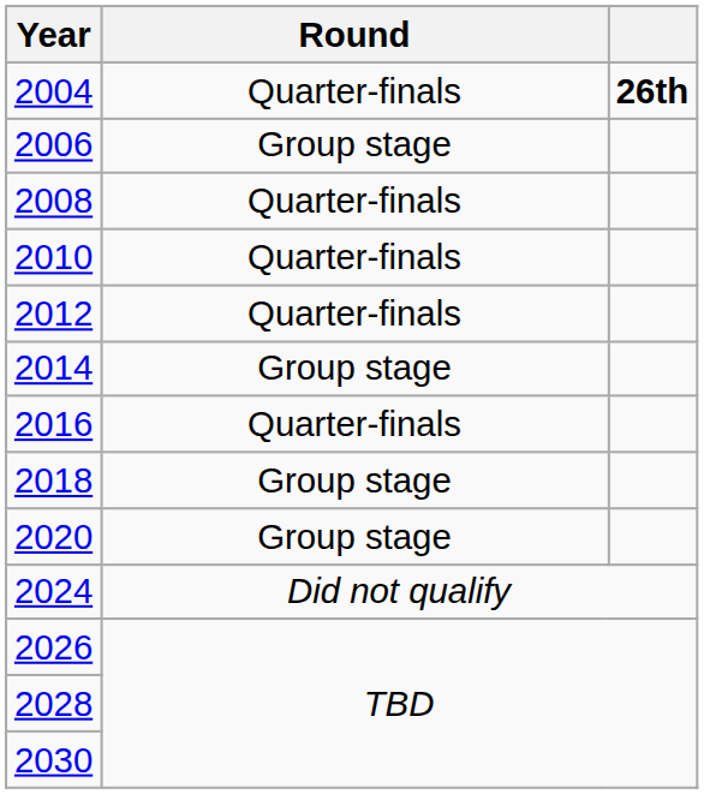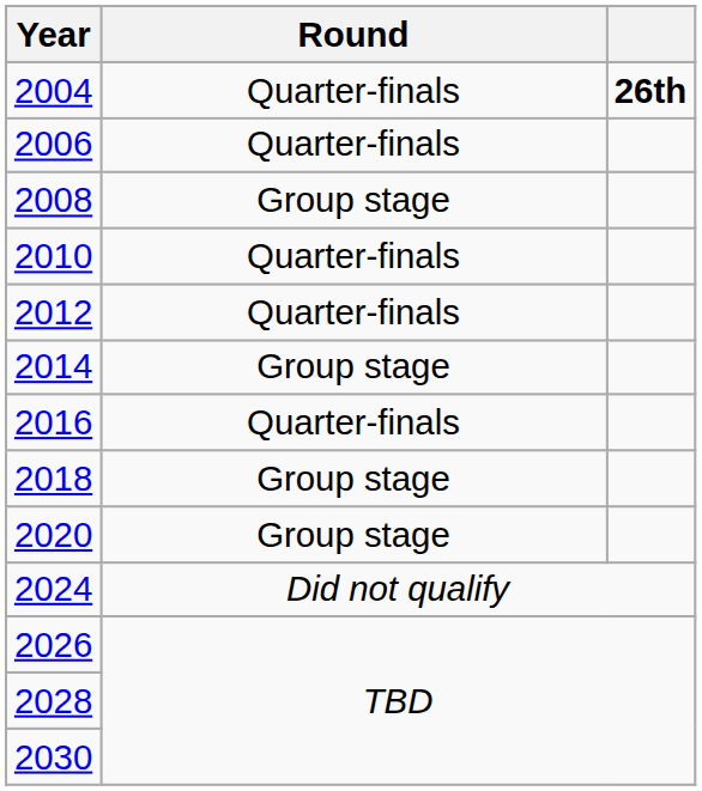2006 | Round: Group stage -> Quarter-finals
2008 | Round: Quarter-finals -> Group stage
